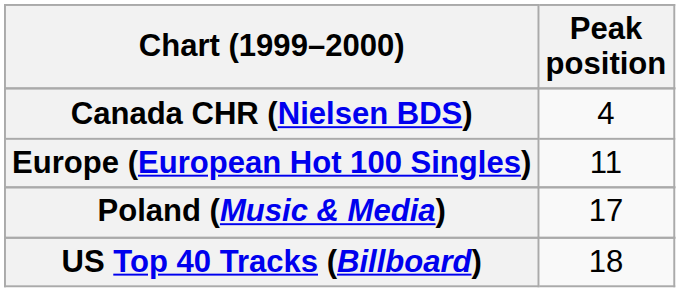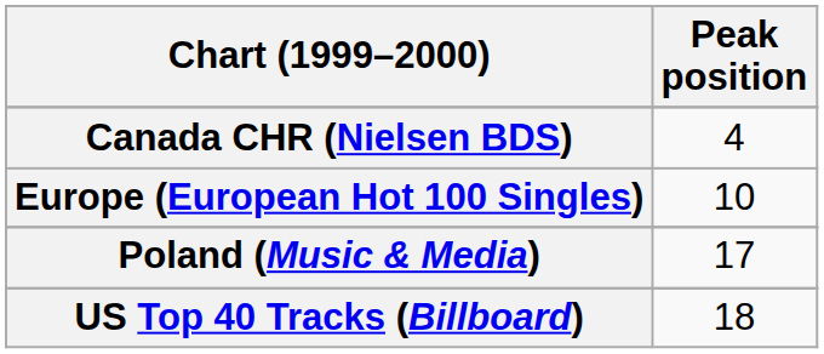Europe (European Hot 100 Singles) | Peak position: 11 -> 10
